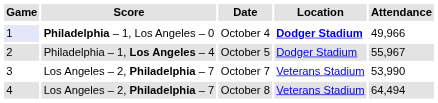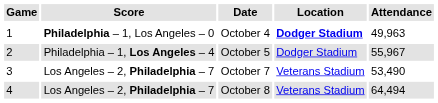October 4 | Game: lavender background -> no background
October 4 | Attendance: 49,966 -> 49,963
October 7 | Attendance: 53,990 -> 53,490
